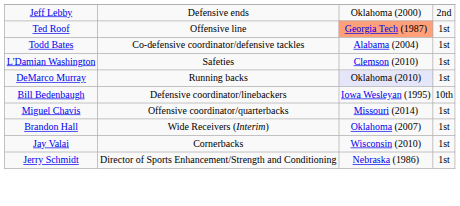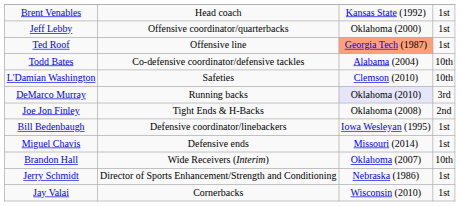+ row: Brent Venables | Head coach | Kansas State (1992) | 1st
Jeff Lebby | column 2: Defensive ends -> Offensive coordinator/quarterbacks
Jeff Lebby | column 4: 2nd -> 1st
Todd Bates | column 4: 1st -> 10th
L'Damian Washington | column 4: 1st -> 10th
DeMarco Murray | column 4: 1st -> 3rd
+ row: Joe Jon Finley | Tight Ends & H-Backs | Oklahoma (2008) | 2nd
Bill Bedenbaugh | column 4: 10th -> 1st
Miguel Chavis | column 2: Offensive coordinator/quarterbacks -> Defensive ends
Brandon Hall | column 4: 1st -> 10th
rows swapped: Jay Valai <-> Jerry Schmidt
